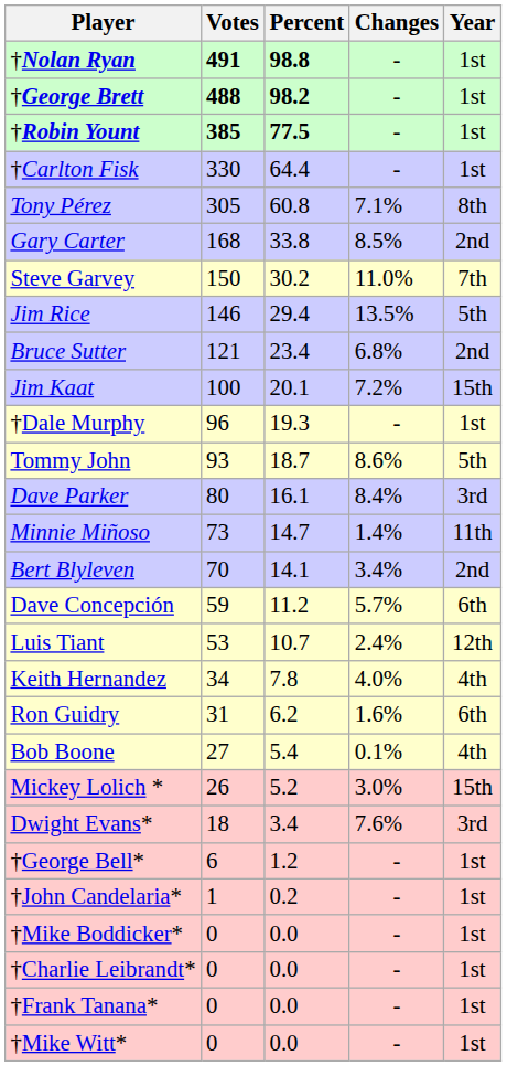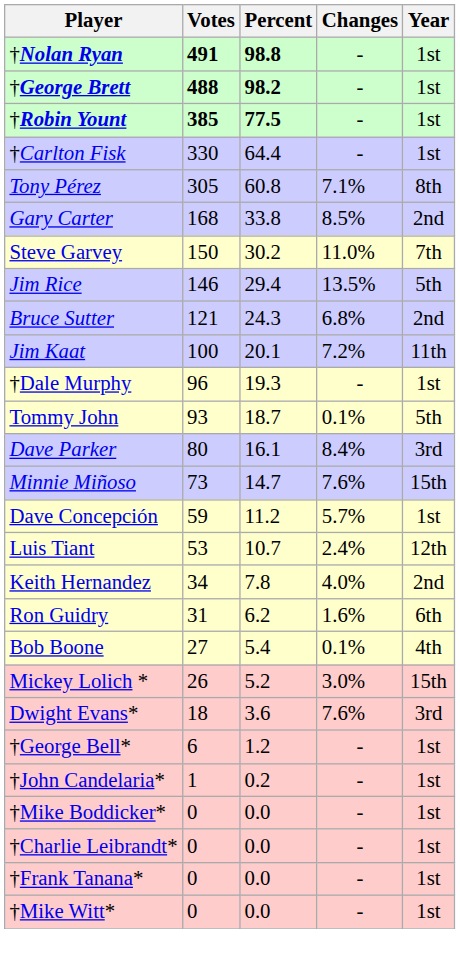Bruce Sutter | Percent: 23.4 -> 24.3
Jim Kaat | Year: 15th -> 11th
Tommy John | Changes: 8.6% -> 0.1%
Minnie Miñoso | Changes: 1.4% -> 7.6%
Minnie Miñoso | Year: 11th -> 15th
- row: Bert Blyleven | 70 | 14.1 | 3.4% | 2nd
Dave Concepción | Year: 6th -> 1st
Keith Hernandez | Year: 4th -> 2nd
Dwight Evans* | Percent: 3.4 -> 3.6
